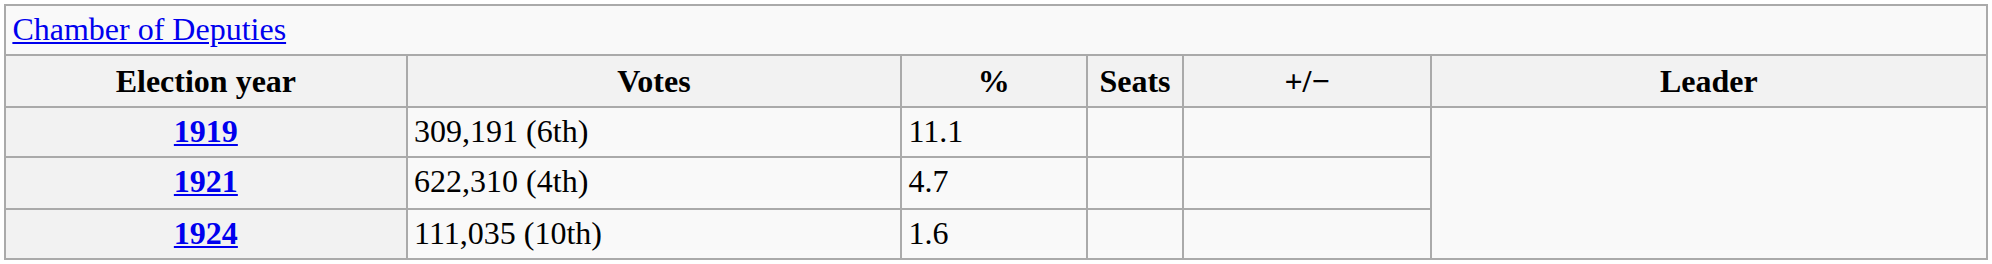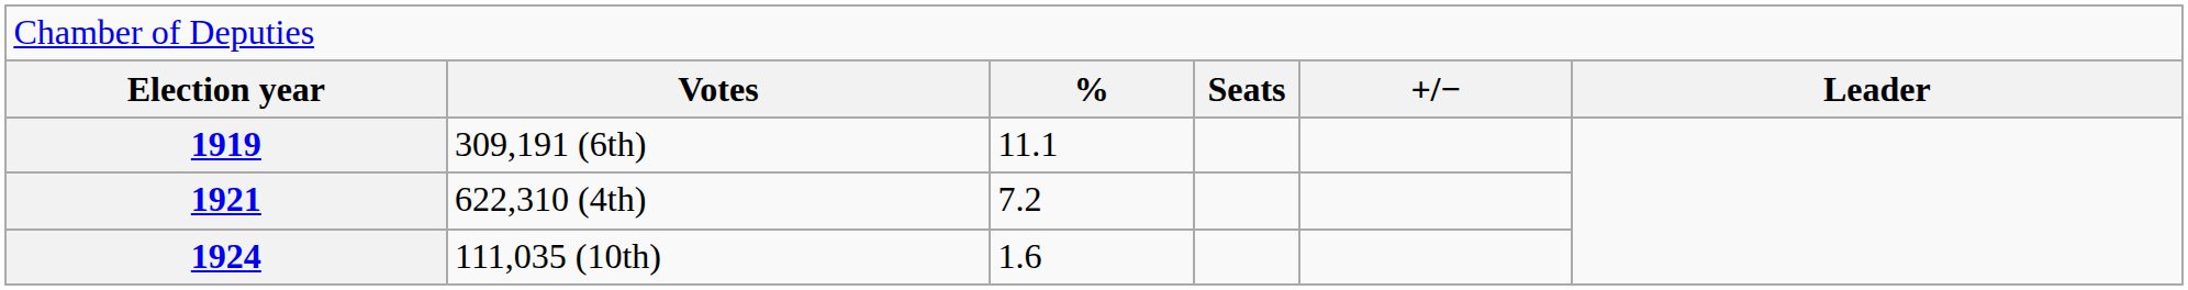1921 | column 3: 4.7 -> 7.2
